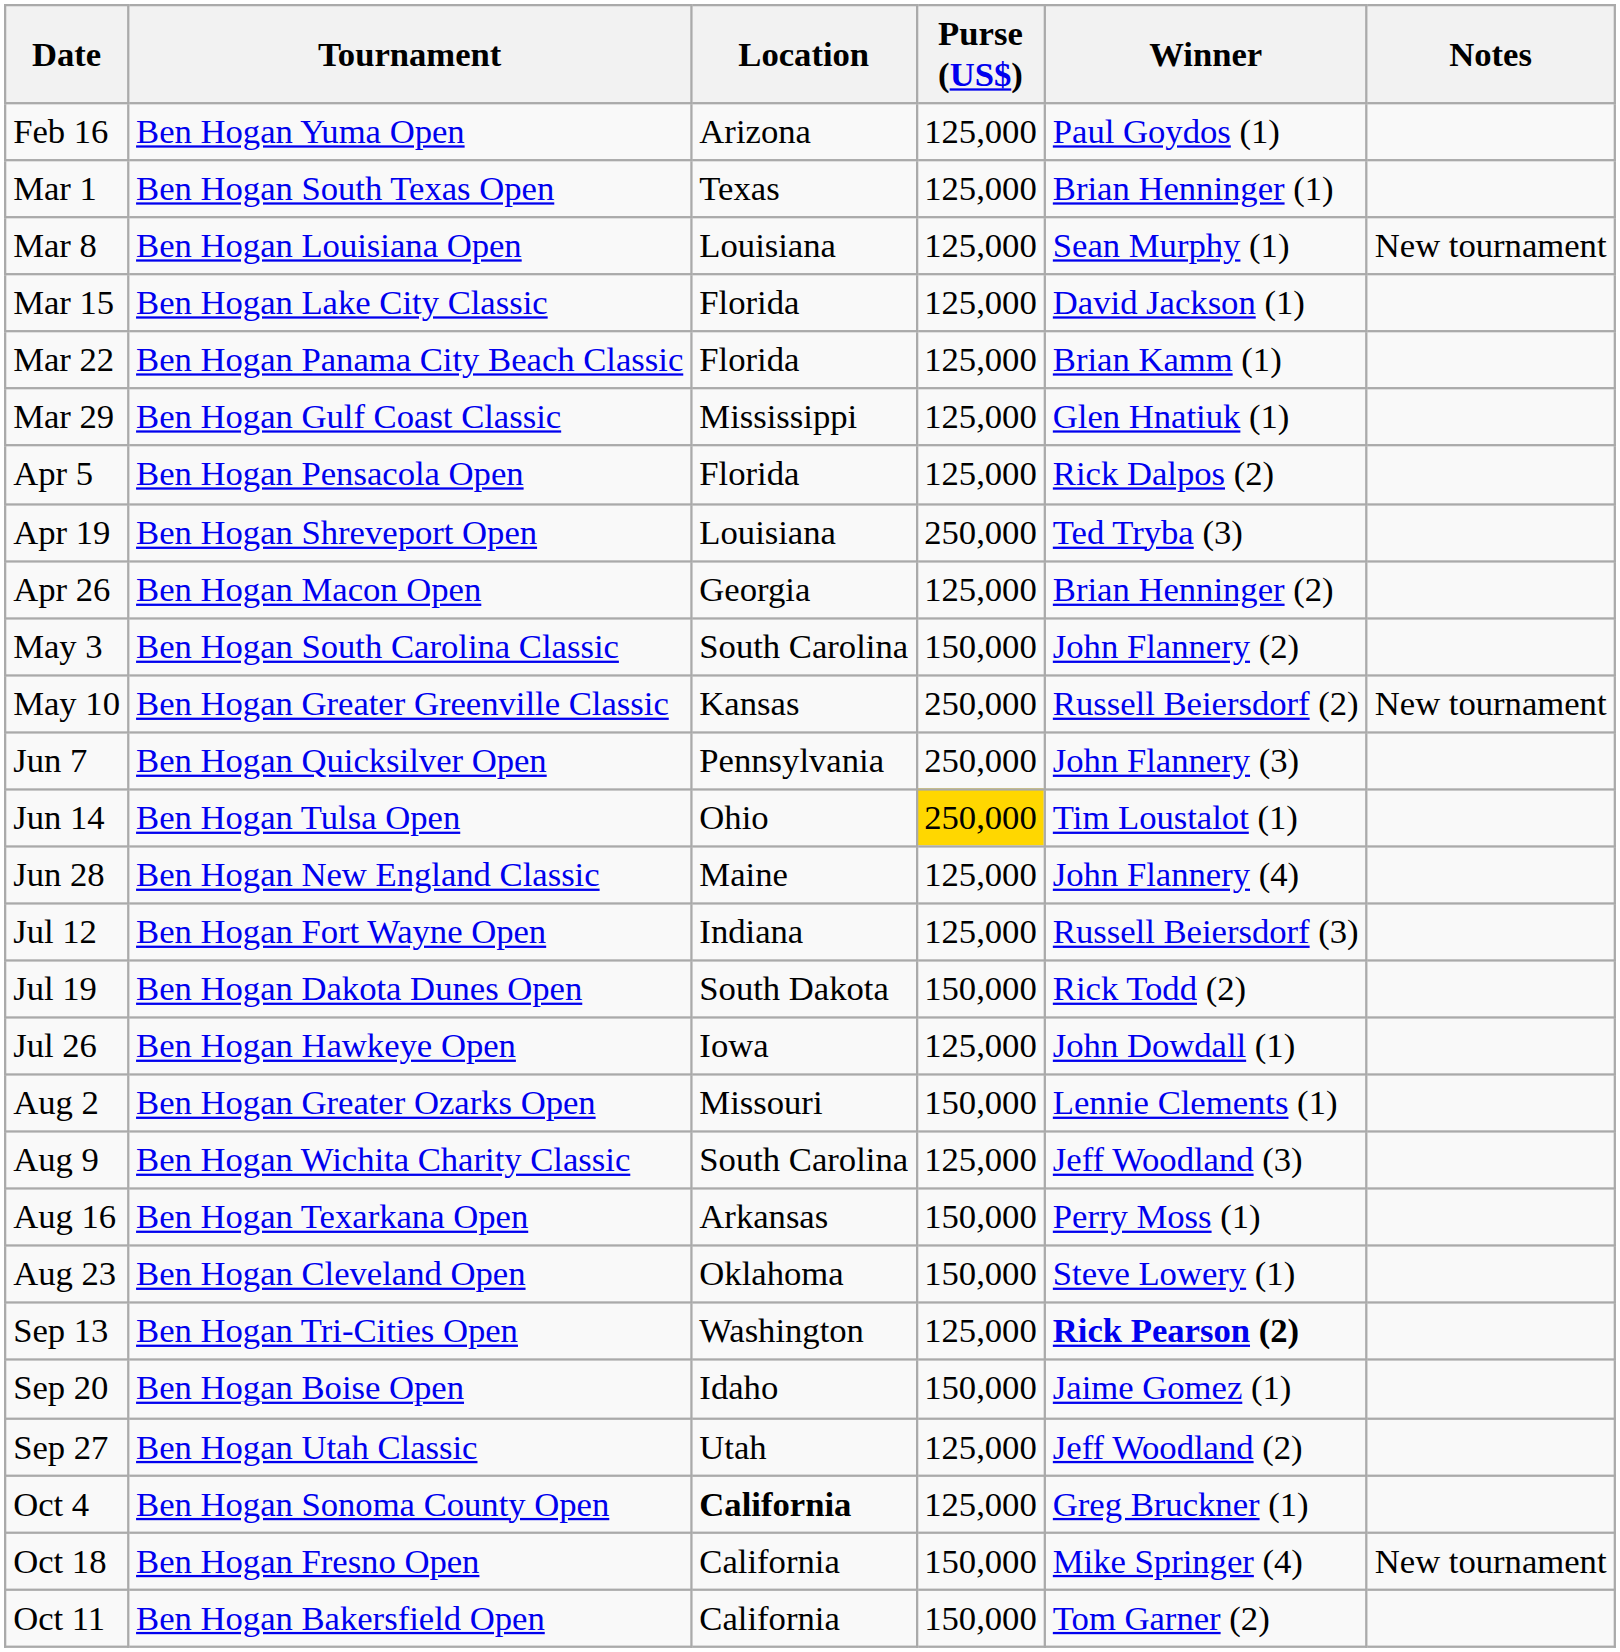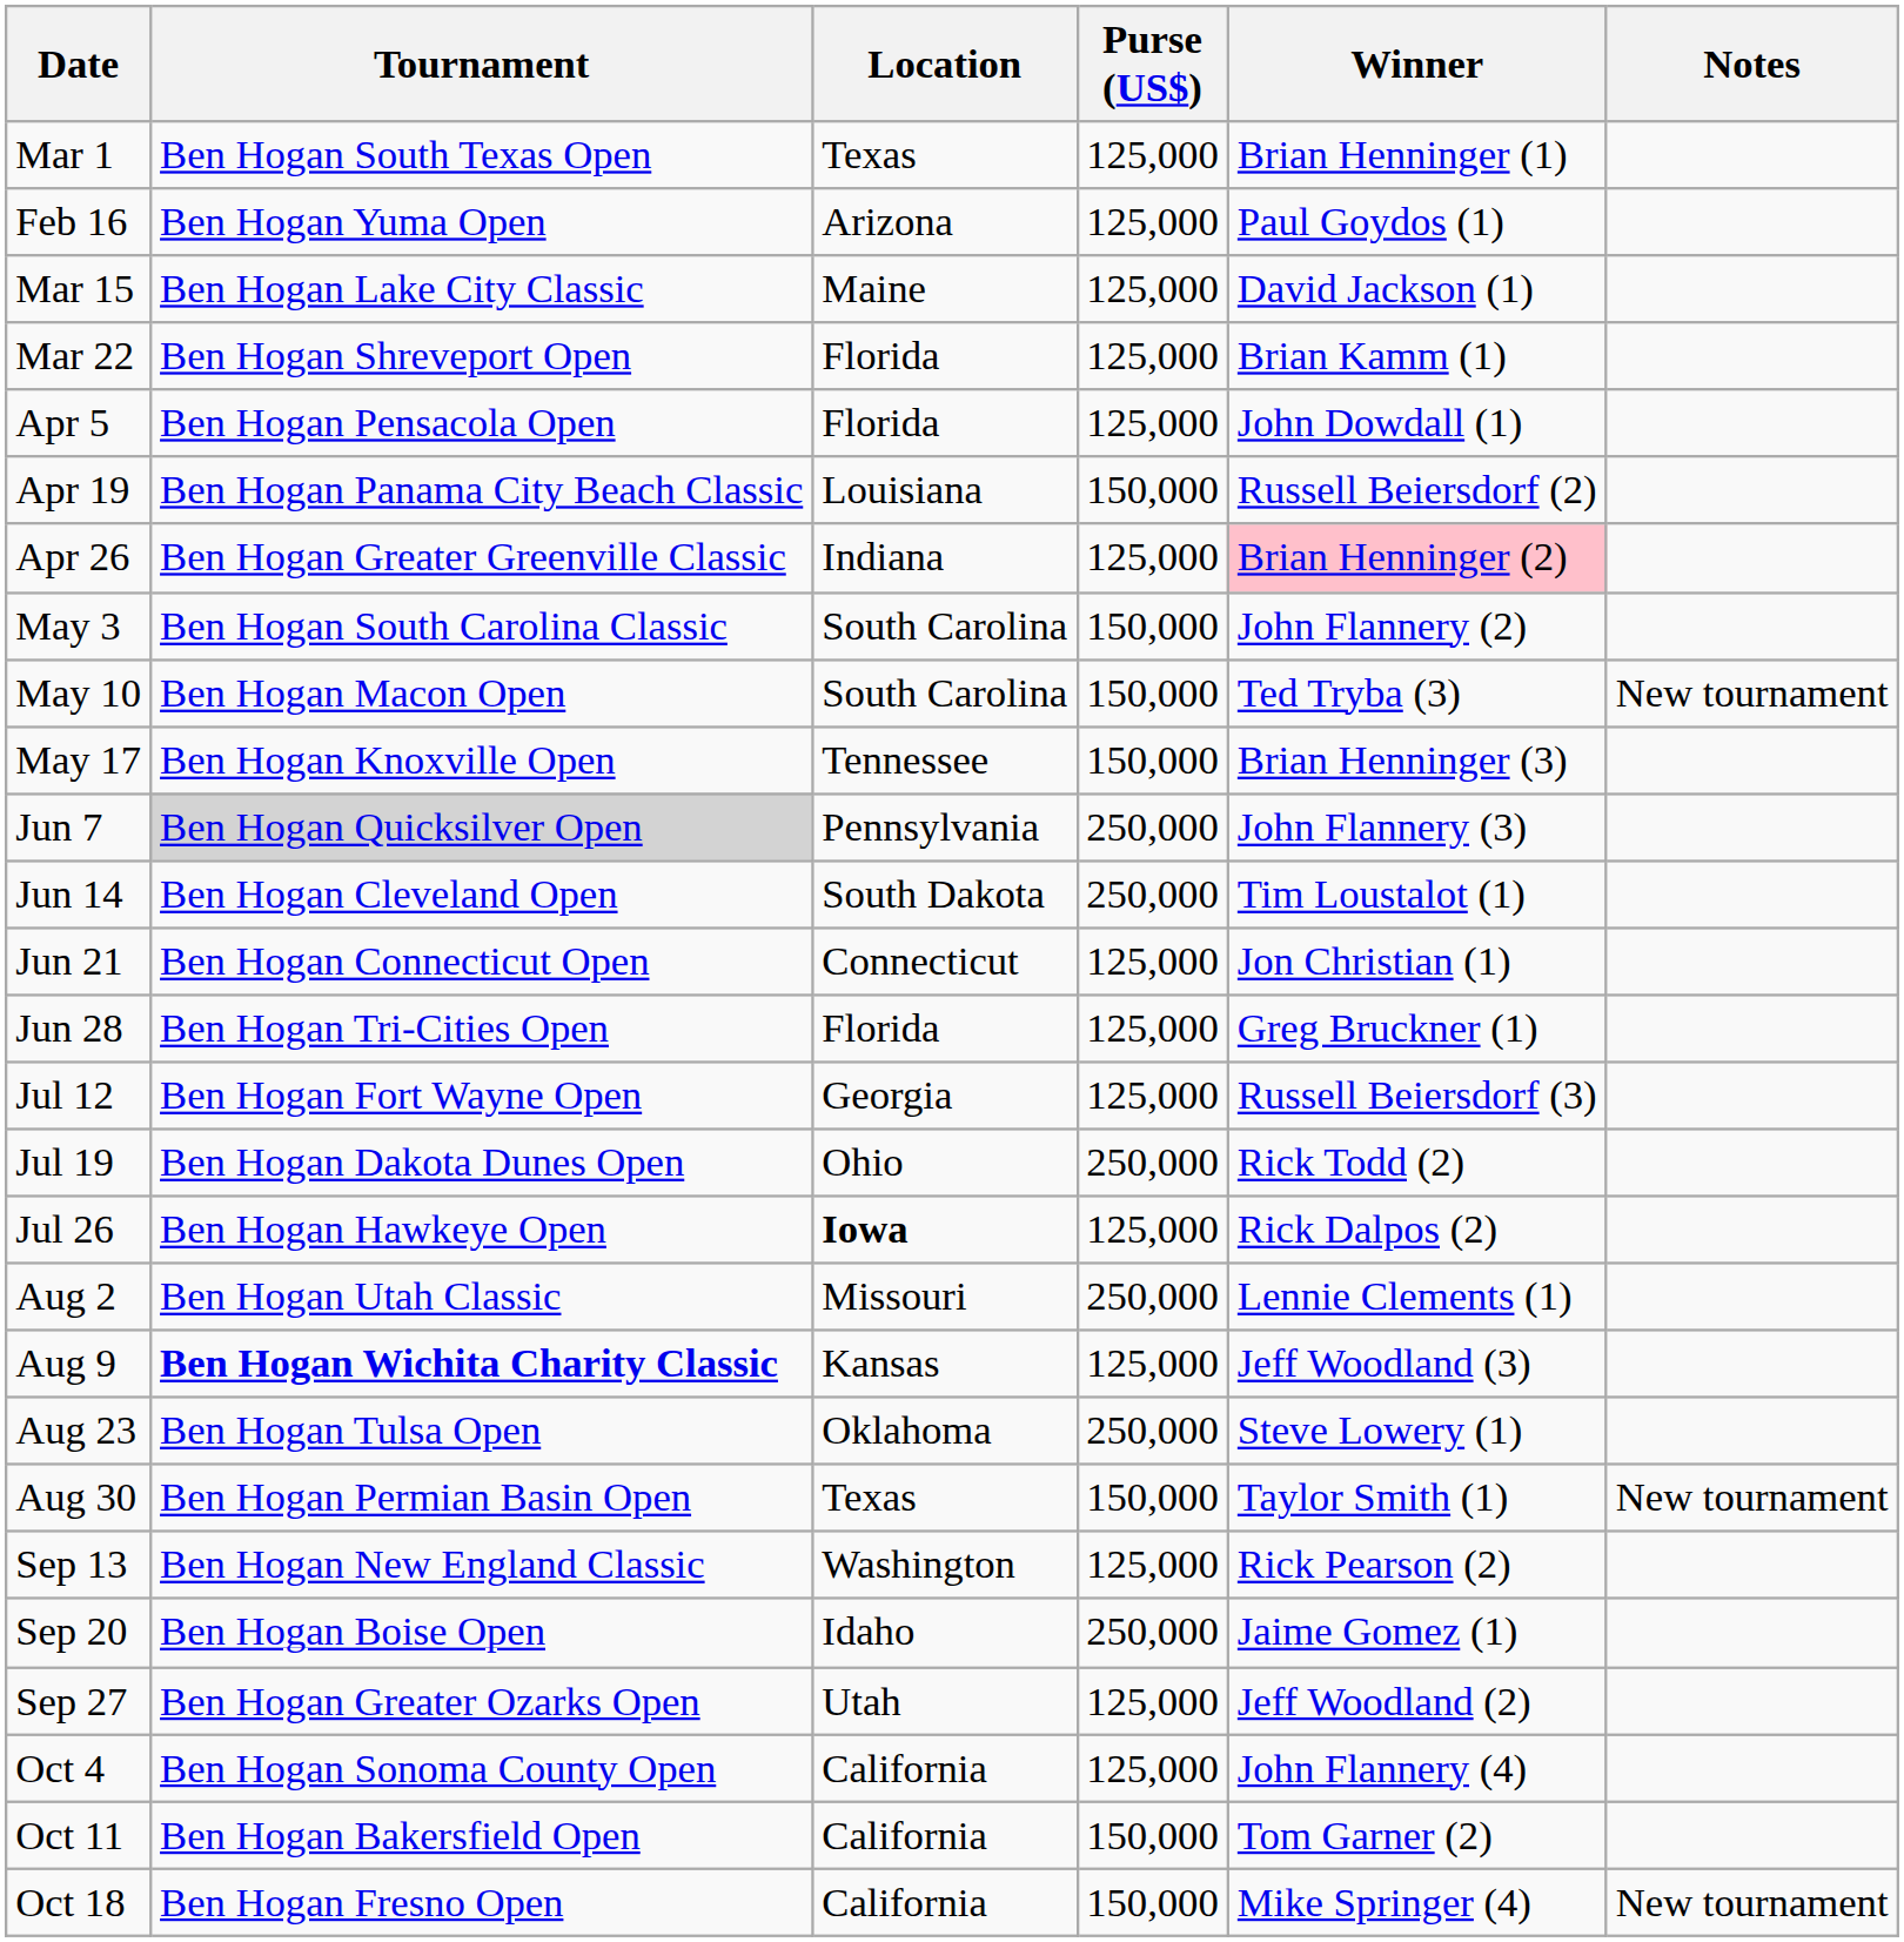rows swapped: Feb 16 <-> Mar 1
- row: Mar 8 | Ben Hogan Louisiana Open | Louisiana | 125,000 | Sean Murphy (1) | New tournament
Mar 15 | Location: Florida -> Maine
Mar 22 | Tournament: Ben Hogan Panama City Beach Classic -> Ben Hogan Shreveport Open
- row: Mar 29 | Ben Hogan Gulf Coast Classic | Mississippi | 125,000 | Glen Hnatiuk (1)
Apr 5 | Winner: Rick Dalpos (2) -> John Dowdall (1)
Apr 19 | Tournament: Ben Hogan Shreveport Open -> Ben Hogan Panama City Beach Classic
Apr 19 | Purse (US$): 250,000 -> 150,000
Apr 19 | Winner: Ted Tryba (3) -> Russell Beiersdorf (2)
Apr 26 | Tournament: Ben Hogan Macon Open -> Ben Hogan Greater Greenville Classic
Apr 26 | Location: Georgia -> Indiana
Apr 26 | Winner: no background -> pink background
May 10 | Tournament: Ben Hogan Greater Greenville Classic -> Ben Hogan Macon Open
May 10 | Location: Kansas -> South Carolina
May 10 | Purse (US$): 250,000 -> 150,000
May 10 | Winner: Russell Beiersdorf (2) -> Ted Tryba (3)
+ row: May 17 | Ben Hogan Knoxville Open | Tennessee | 150,000 | Brian Henninger (3)
Jun 7 | Tournament: no background -> lightgrey background
Jun 14 | Tournament: Ben Hogan Tulsa Open -> Ben Hogan Cleveland Open
Jun 14 | Location: Ohio -> South Dakota
Jun 14 | Purse (US$): gold background -> no background
+ row: Jun 21 | Ben Hogan Connecticut Open | Connecticut | 125,000 | Jon Christian (1)
Jun 28 | Tournament: Ben Hogan New England Classic -> Ben Hogan Tri-Cities Open
Jun 28 | Location: Maine -> Florida
Jun 28 | Winner: John Flannery (4) -> Greg Bruckner (1)
Jul 12 | Location: Indiana -> Georgia
Jul 19 | Location: South Dakota -> Ohio
Jul 19 | Purse (US$): 150,000 -> 250,000
Jul 26 | Location: normal -> bold
Jul 26 | Winner: John Dowdall (1) -> Rick Dalpos (2)
Aug 2 | Tournament: Ben Hogan Greater Ozarks Open -> Ben Hogan Utah Classic
Aug 2 | Purse (US$): 150,000 -> 250,000
Aug 9 | Tournament: normal -> bold
Aug 9 | Location: South Carolina -> Kansas
- row: Aug 16 | Ben Hogan Texarkana Open | Arkansas | 150,000 | Perry Moss (1)
Aug 23 | Tournament: Ben Hogan Cleveland Open -> Ben Hogan Tulsa Open
Aug 23 | Purse (US$): 150,000 -> 250,000
+ row: Aug 30 | Ben Hogan Permian Basin Open | Texas | 150,000 | Taylor Smith (1) | New tournament
Sep 13 | Tournament: Ben Hogan Tri-Cities Open -> Ben Hogan New England Classic
Sep 13 | Winner: bold -> normal
Sep 20 | Purse (US$): 150,000 -> 250,000
Sep 27 | Tournament: Ben Hogan Utah Classic -> Ben Hogan Greater Ozarks Open
Oct 4 | Location: bold -> normal
Oct 4 | Winner: Greg Bruckner (1) -> John Flannery (4)
rows swapped: Oct 11 <-> Oct 18
